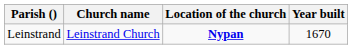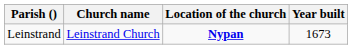Leinstrand | Year built: 1670 -> 1673
